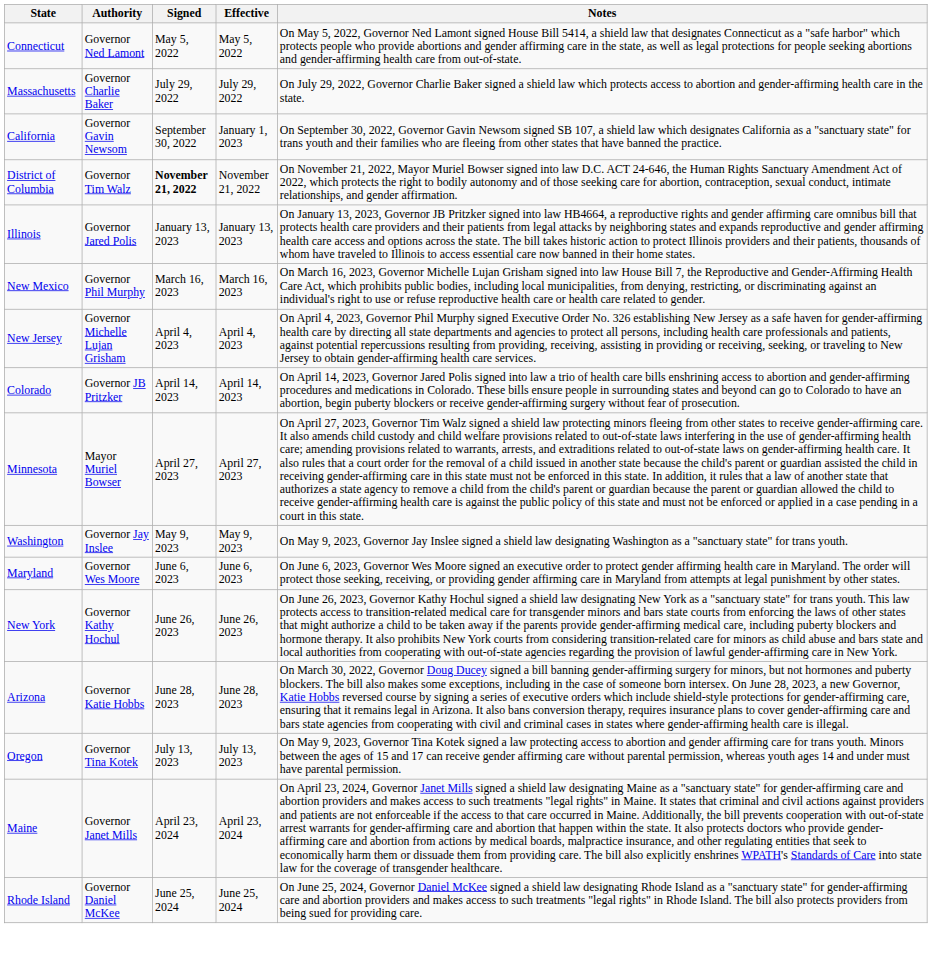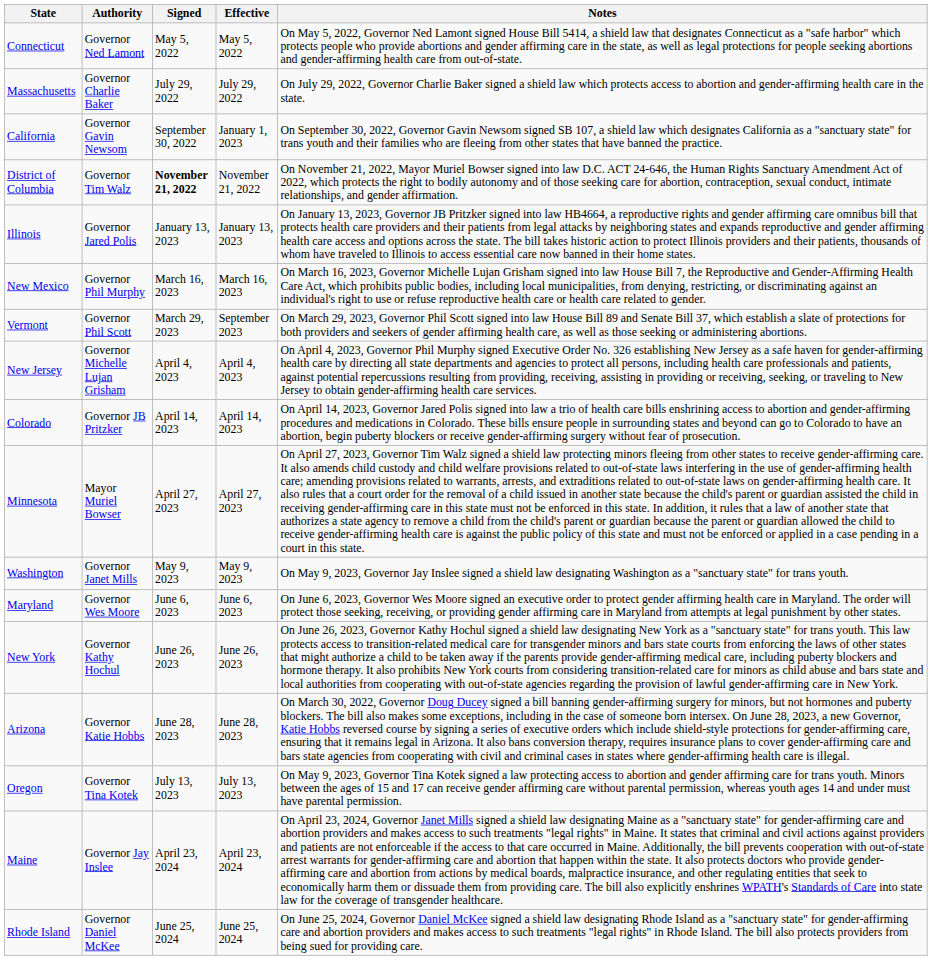+ row: Vermont | Governor Phil Scott | March 29, 2023 | September 2023 | On March 29, 2023, Governor Phil Scott signed into law House Bill 89 and Senate Bill 37, which establish a slate of protections for both providers and seekers of gender affirming health care, as well as those seeking or administering abortions.
Washington | Authority: Governor Jay Inslee -> Governor Janet Mills
Maine | Authority: Governor Janet Mills -> Governor Jay Inslee
